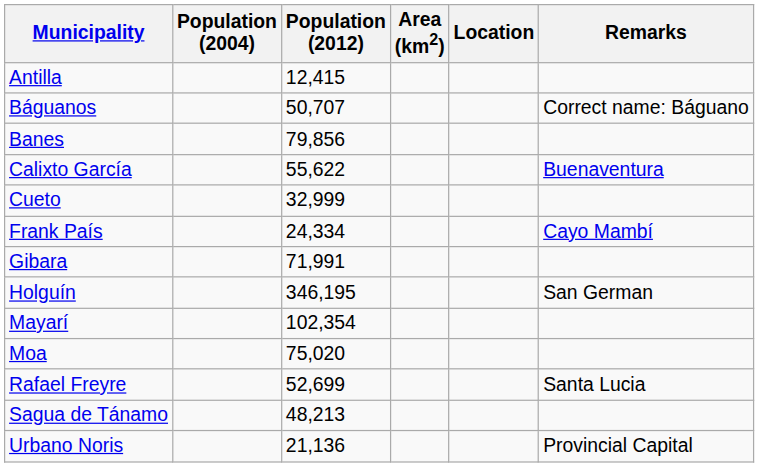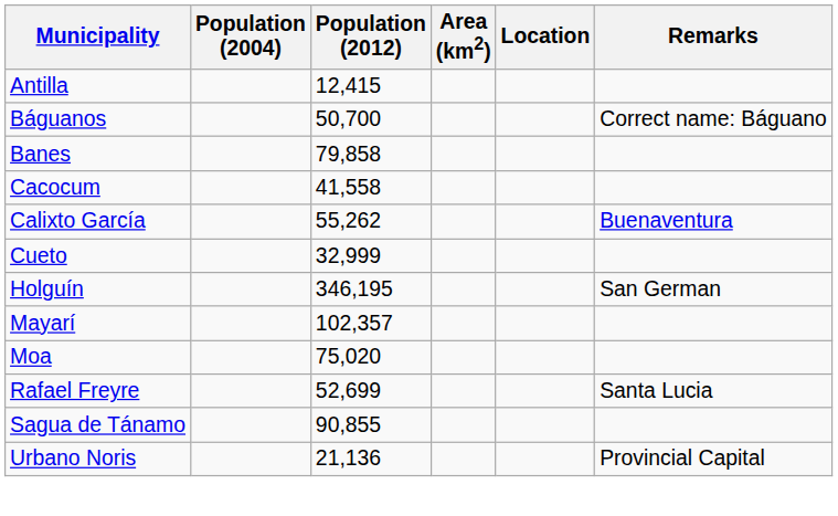Báguanos | Population (2012): 50,707 -> 50,700
Banes | Population (2012): 79,856 -> 79,858
+ row: Cacocum | 41,558
Calixto García | Population (2012): 55,622 -> 55,262
- row: Frank País | 24,334 | Cayo Mambí
- row: Gibara | 71,991
Mayarí | Population (2012): 102,354 -> 102,357
Sagua de Tánamo | Population (2012): 48,213 -> 90,855
